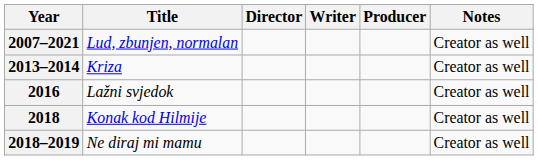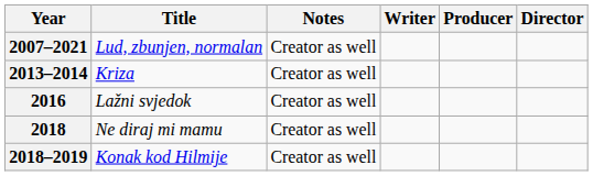columns swapped: Director <-> Notes
2018 | Title: Konak kod Hilmije -> Ne diraj mi mamu
2018–2019 | Title: Ne diraj mi mamu -> Konak kod Hilmije
